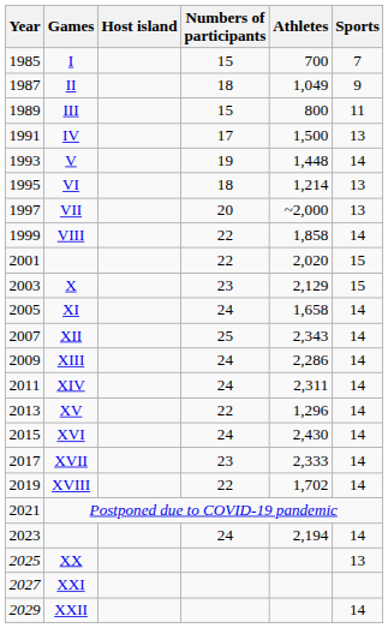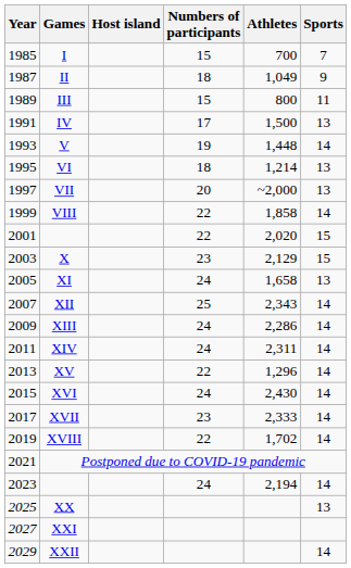XI | Sports: 14 -> 13
